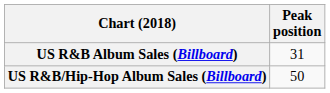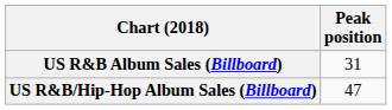US R&B/Hip-Hop Album Sales (Billboard) | Peak position: 50 -> 47
